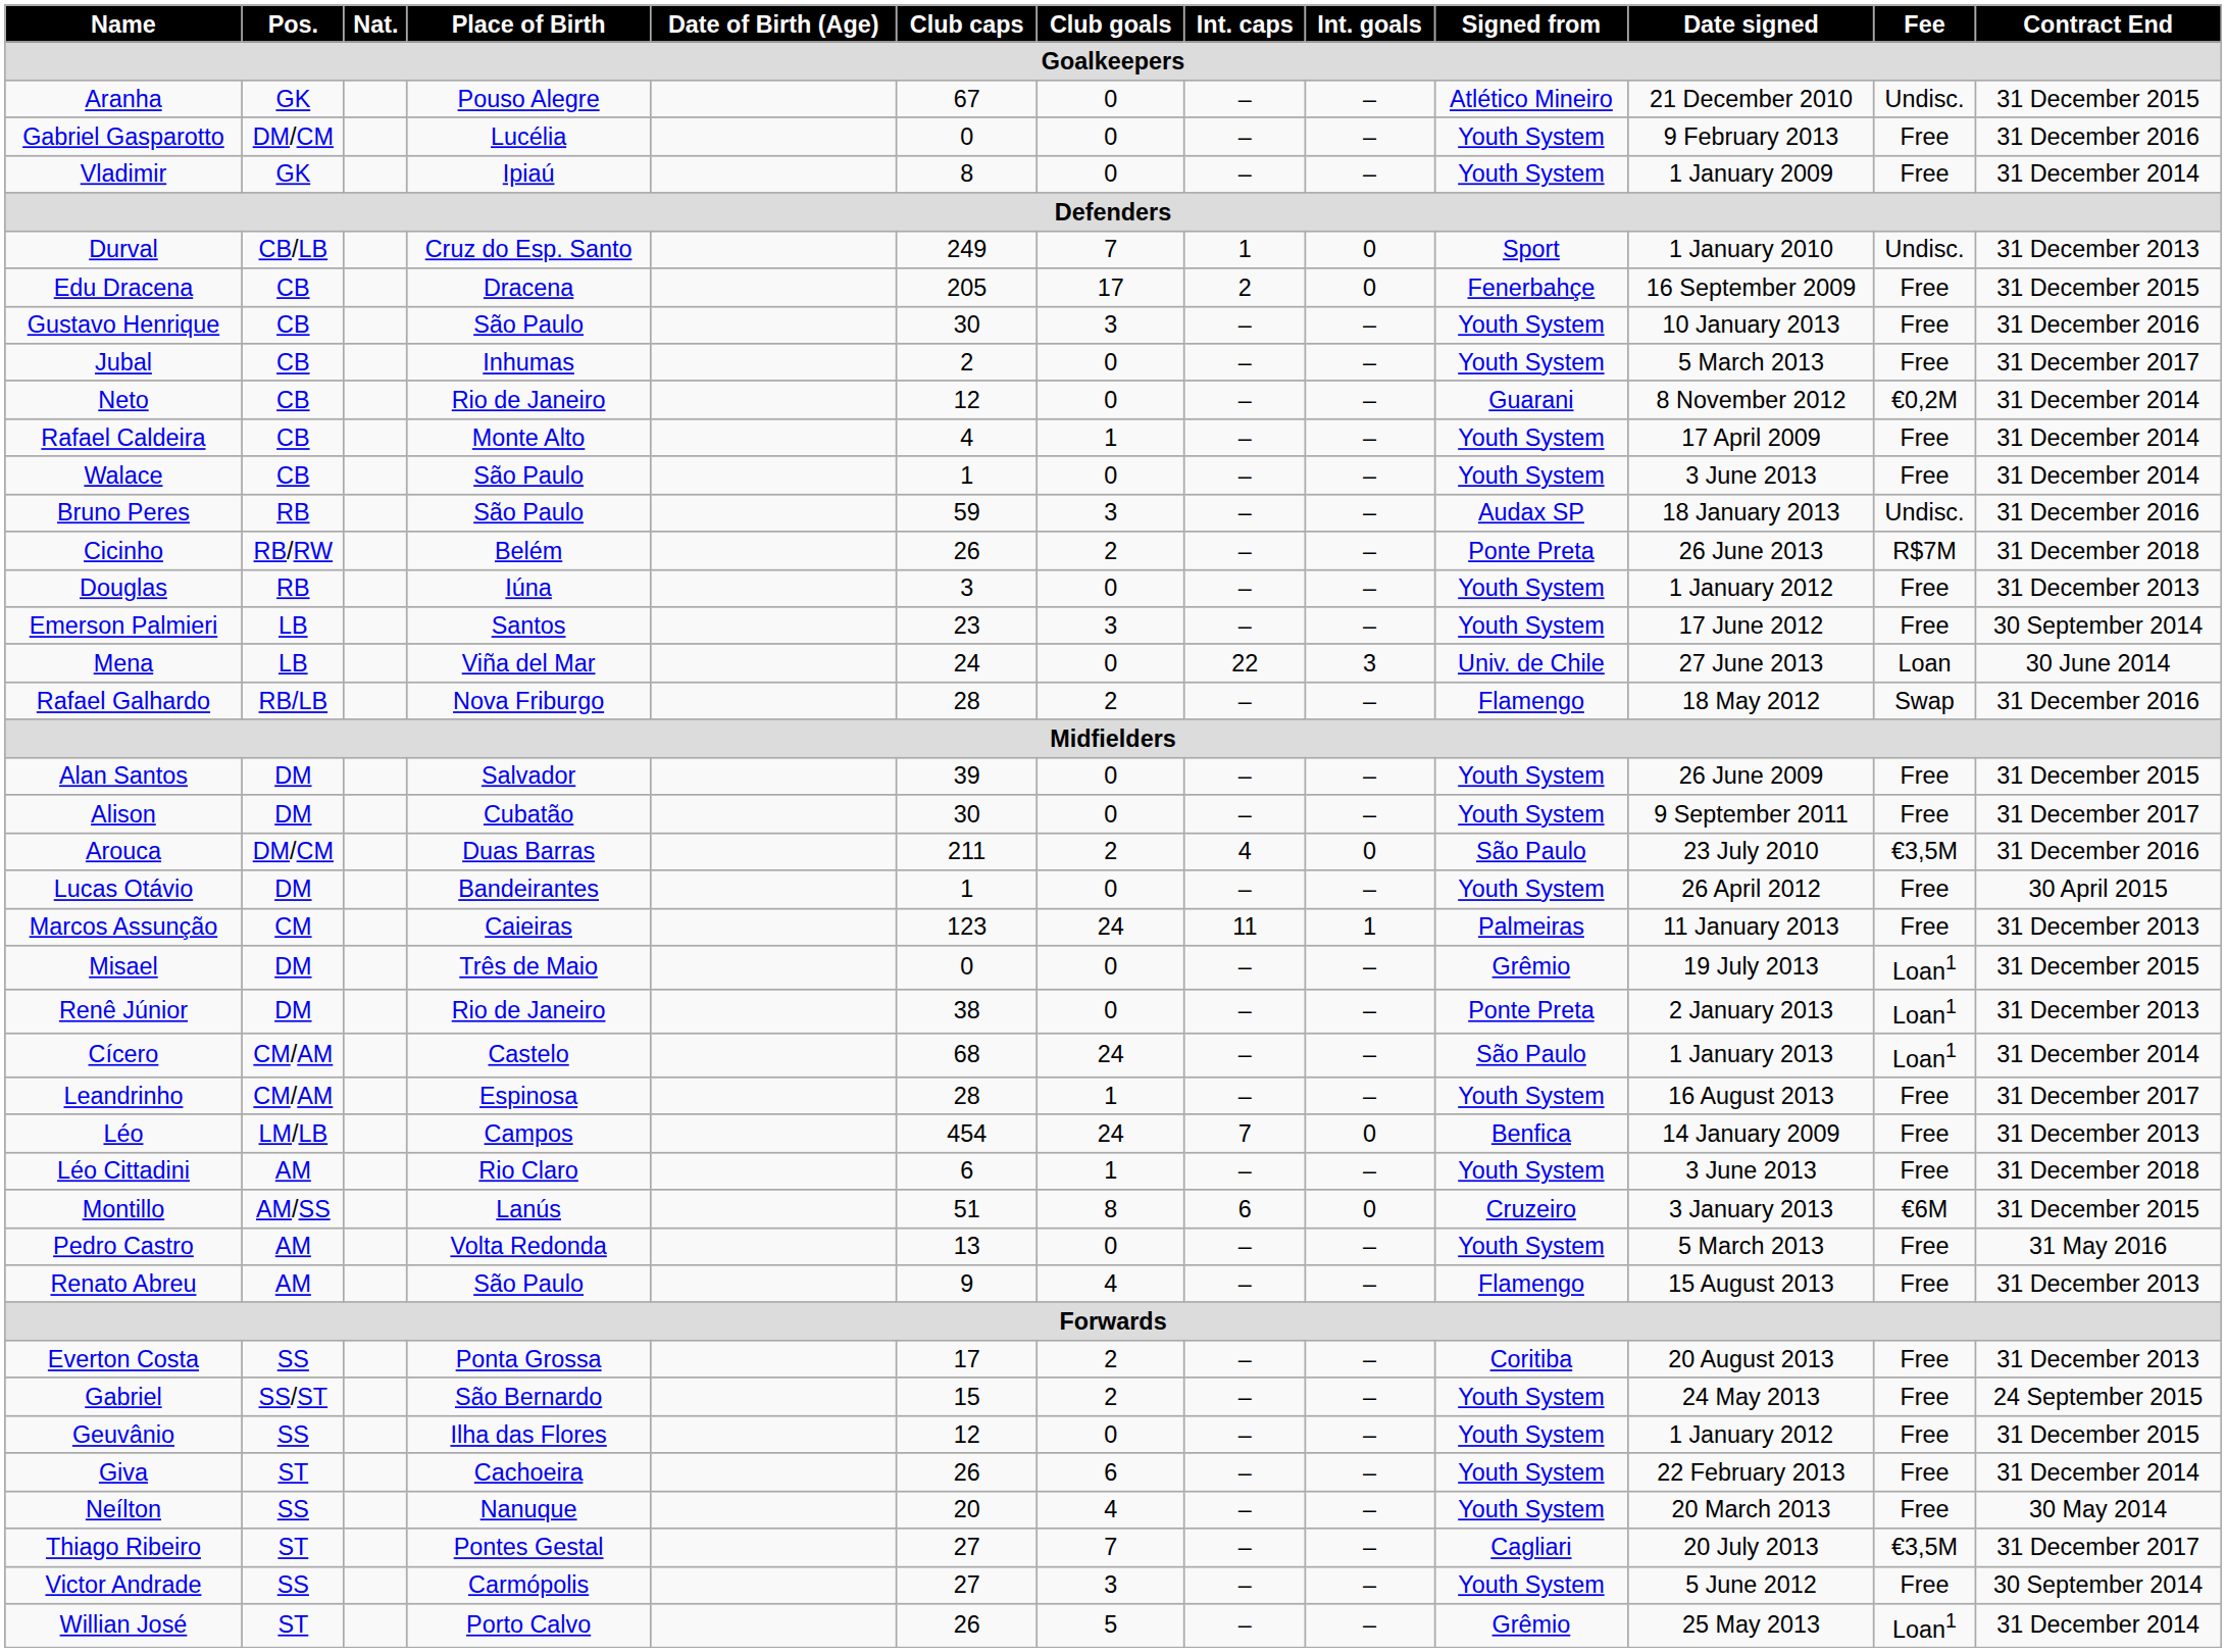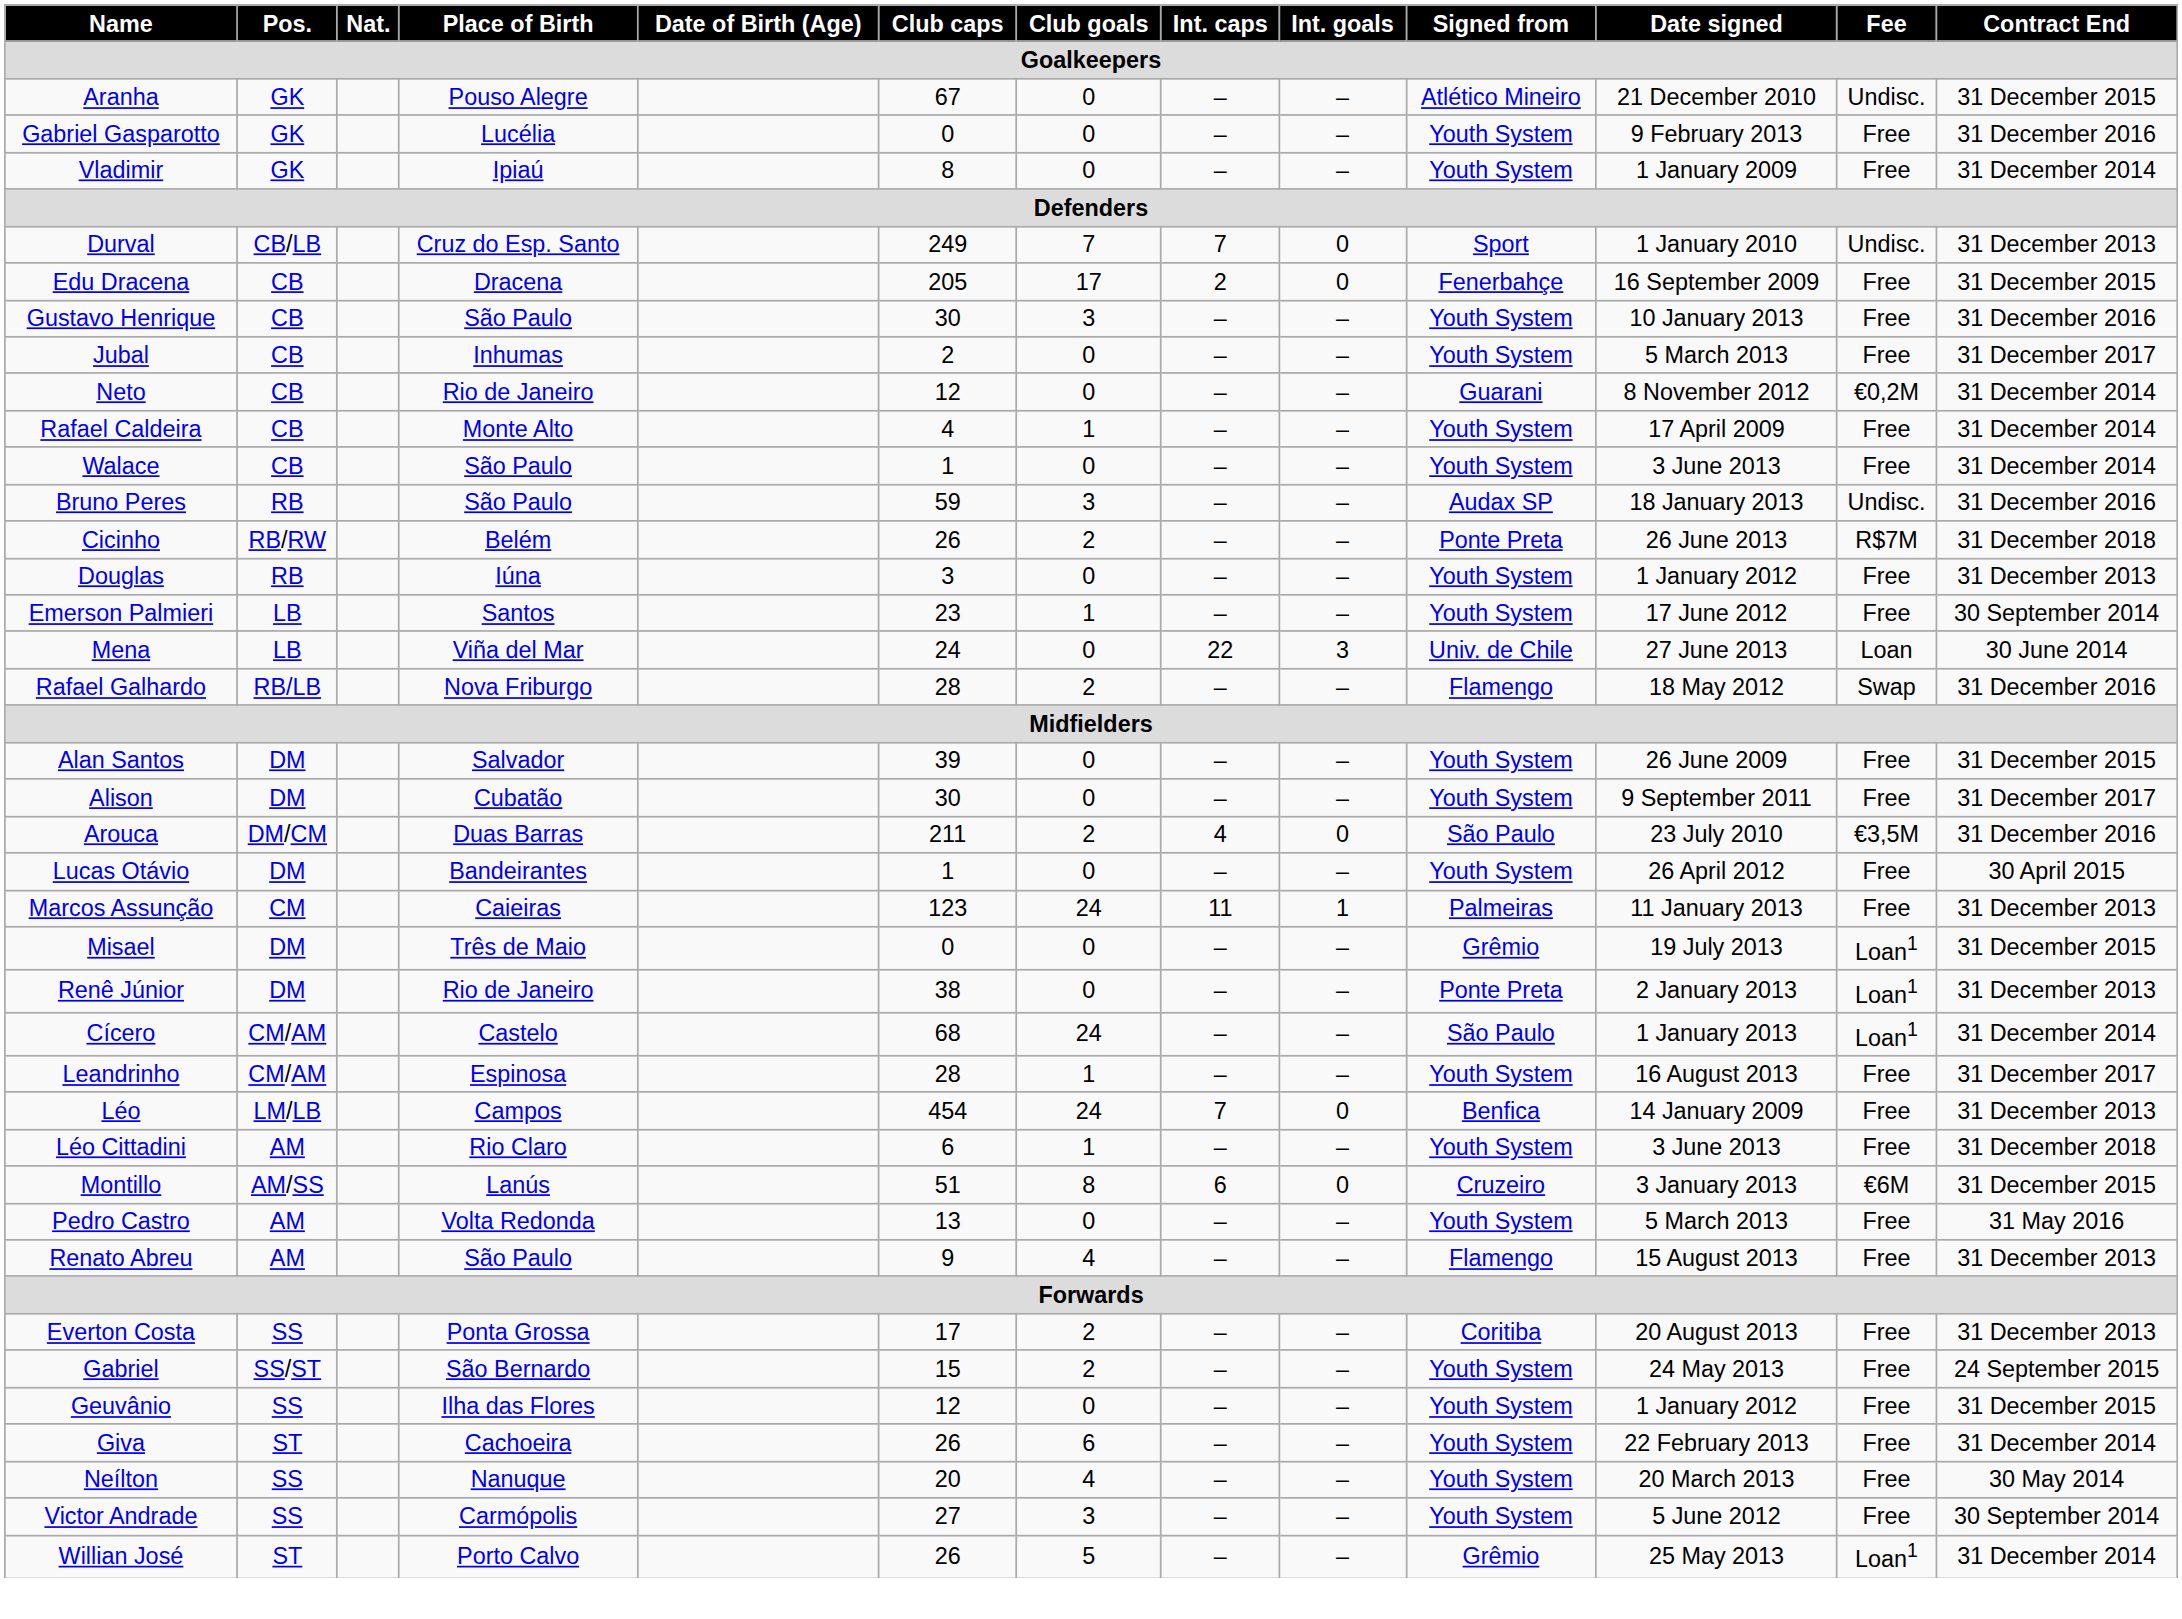Gabriel Gasparotto | Pos.: DM/CM -> GK
Durval | Int. caps: 1 -> 7
Emerson Palmieri | Club goals: 3 -> 1
- row: Thiago Ribeiro | ST | Pontes Gestal | 27 | 7 | – | – | Cagliari | 20 July 2013 | €3,5M | 31 December 2017
